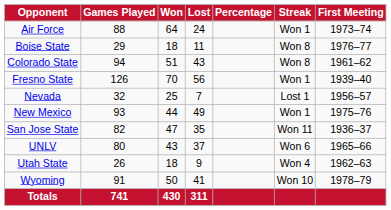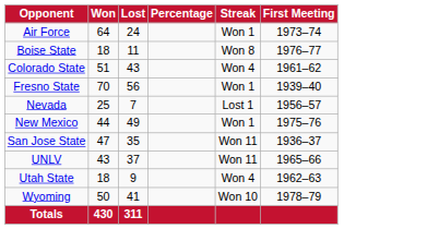- column: Games Played | 88 | 29 | 94 | 126 | 32 | 93 | 82 | 80 | 26 | 91 | 741
Colorado State | Streak: Won 8 -> Won 4
UNLV | Streak: Won 6 -> Won 11
